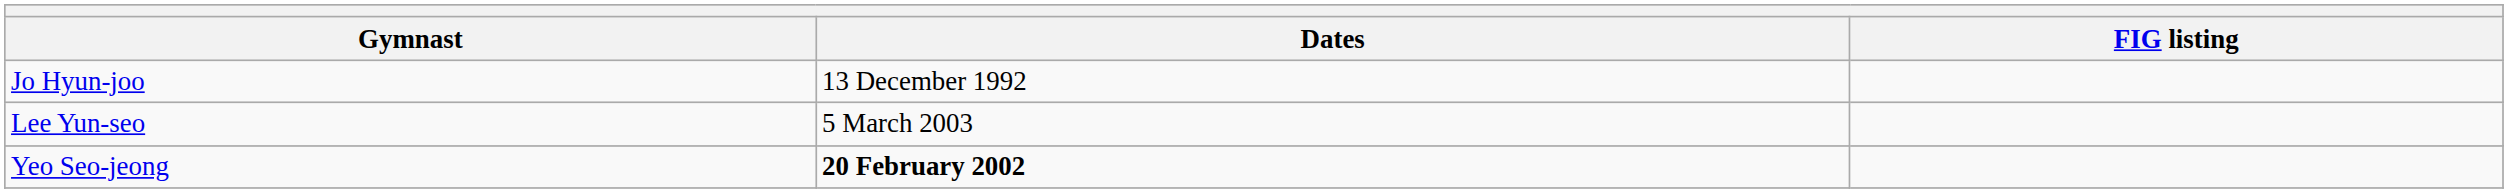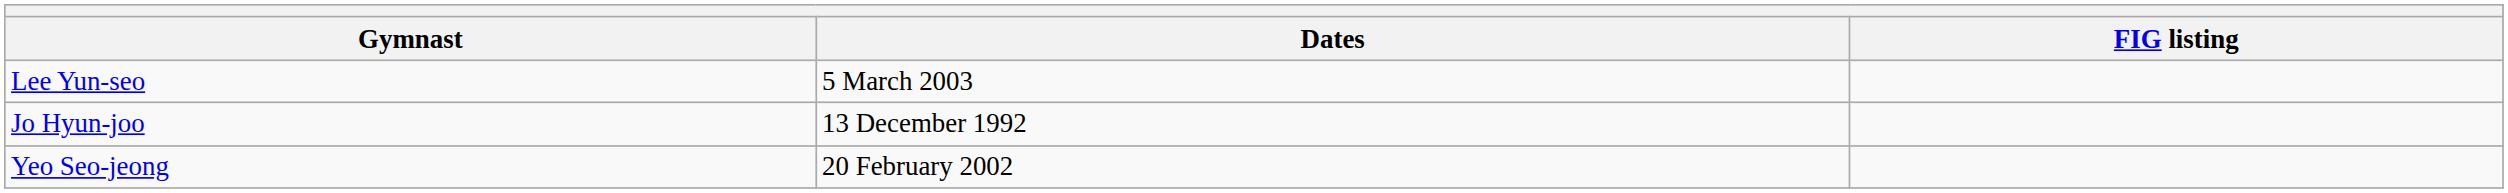rows swapped: Jo Hyun-joo <-> Lee Yun-seo
Yeo Seo-jeong | Dates: bold -> normal
